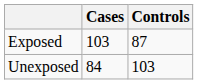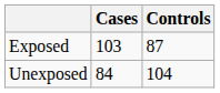Unexposed | Controls: 103 -> 104
